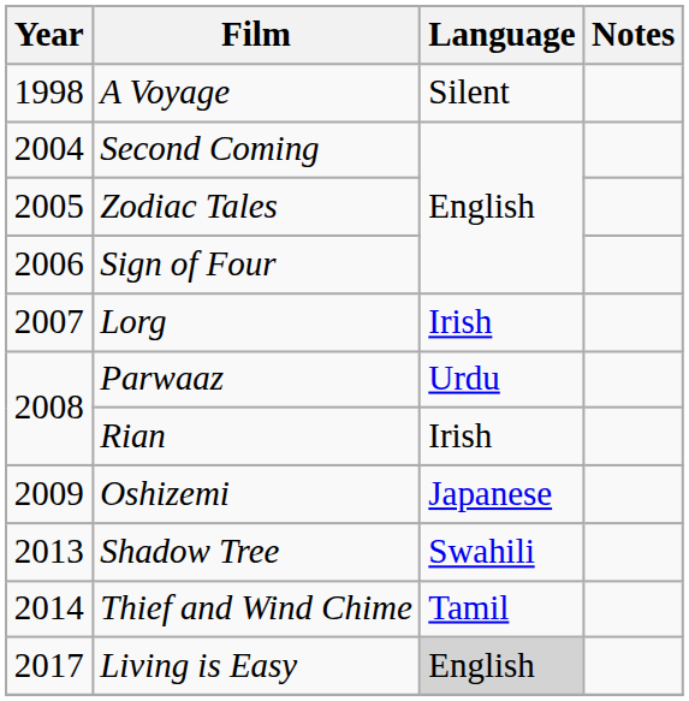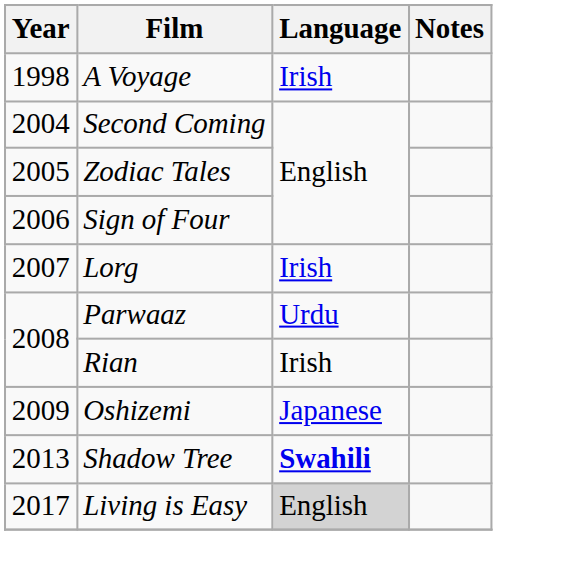A Voyage | Language: Silent -> Irish
Shadow Tree | Language: normal -> bold
- row: 2014 | Thief and Wind Chime | Tamil
